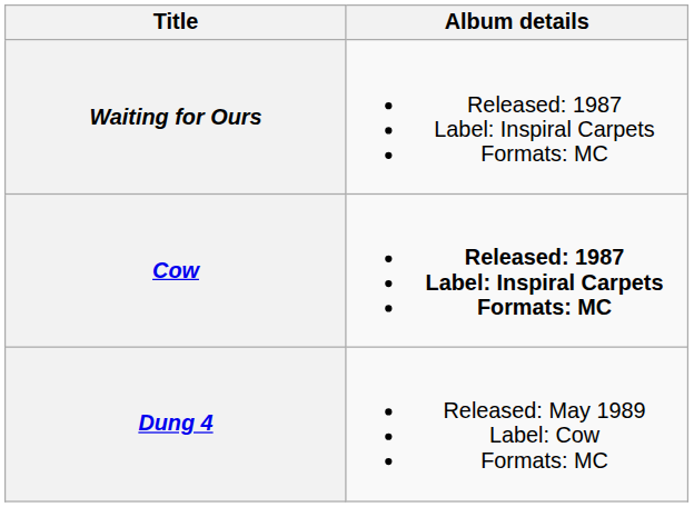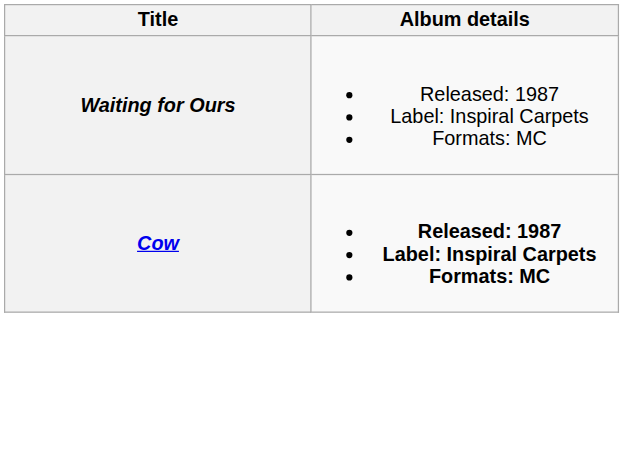- row: Dung 4 | Released: May 1989 Label: Cow Formats: MC
